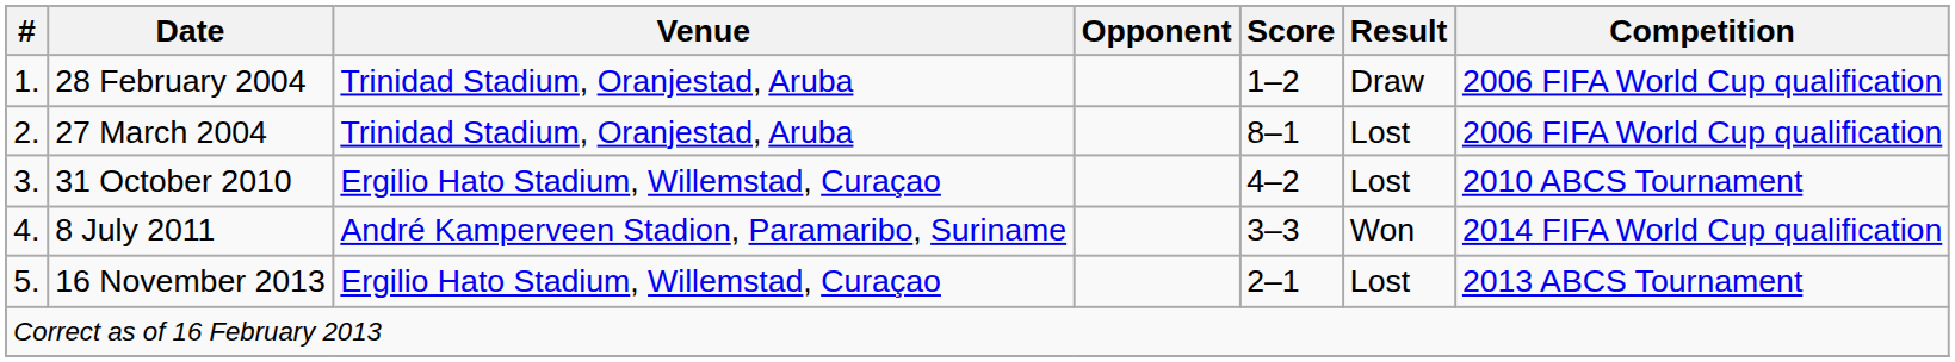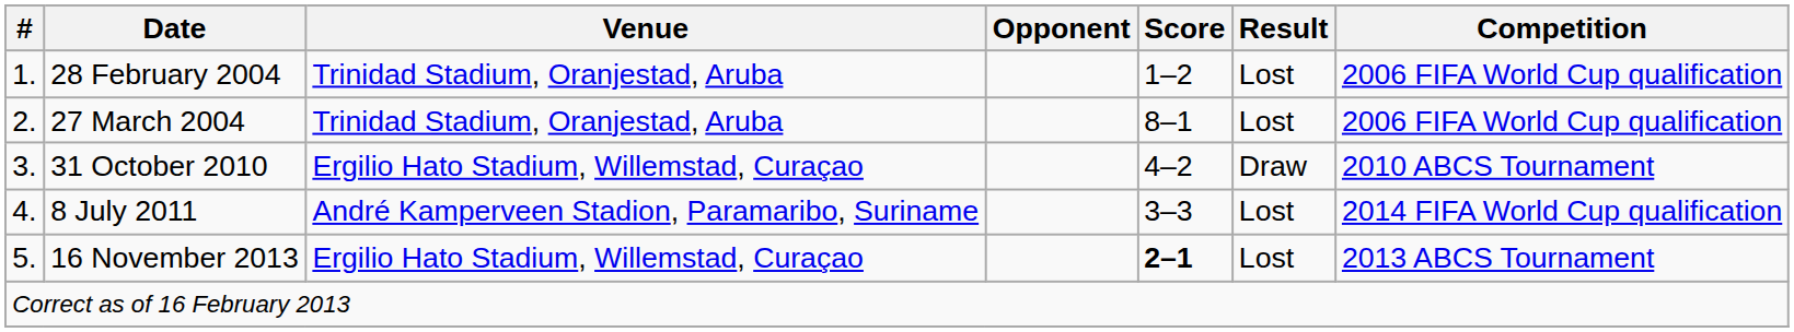28 February 2004 | Result: Draw -> Lost
31 October 2010 | Result: Lost -> Draw
8 July 2011 | Result: Won -> Lost
16 November 2013 | Score: normal -> bold
